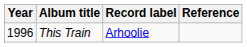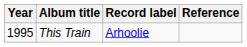This Train | Year: 1996 -> 1995
